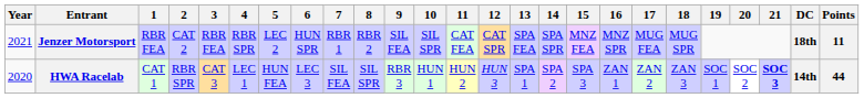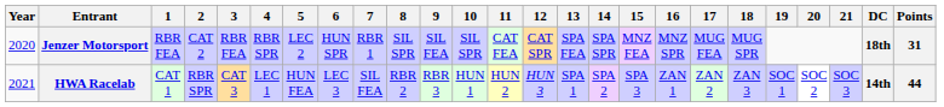Jenzer Motorsport | Year: 2021 -> 2020
Jenzer Motorsport | 8: RBR 2 -> SIL SPR
Jenzer Motorsport | Points: 11 -> 31
HWA Racelab | Year: 2020 -> 2021
HWA Racelab | 8: SIL SPR -> RBR 2
HWA Racelab | 21: bold -> normal
